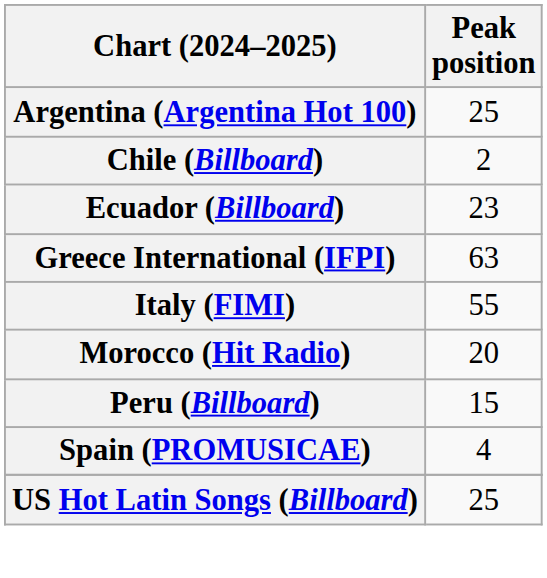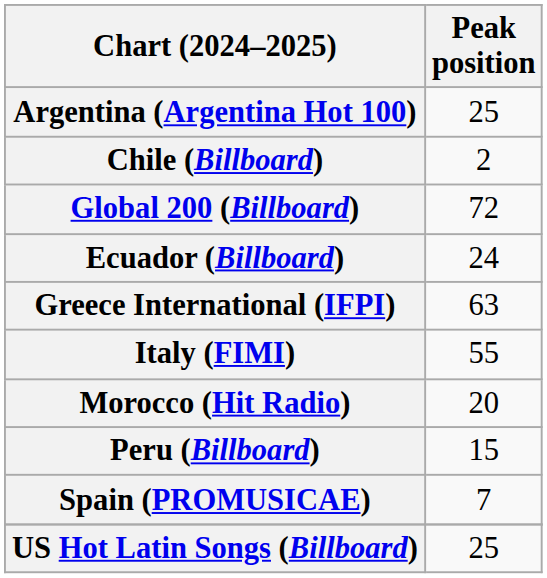+ row: Global 200 (Billboard) | 72
Ecuador (Billboard) | Peak position: 23 -> 24
Spain (PROMUSICAE) | Peak position: 4 -> 7
